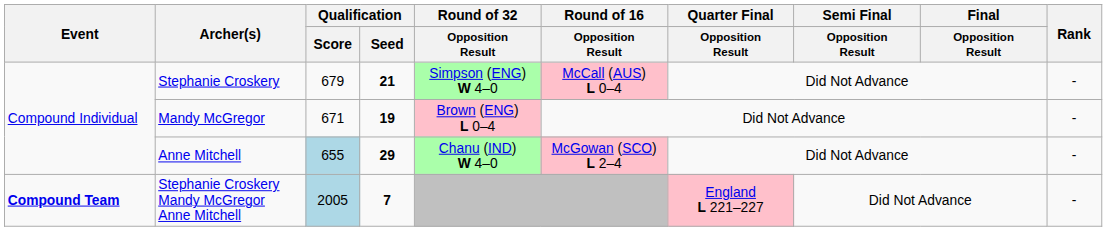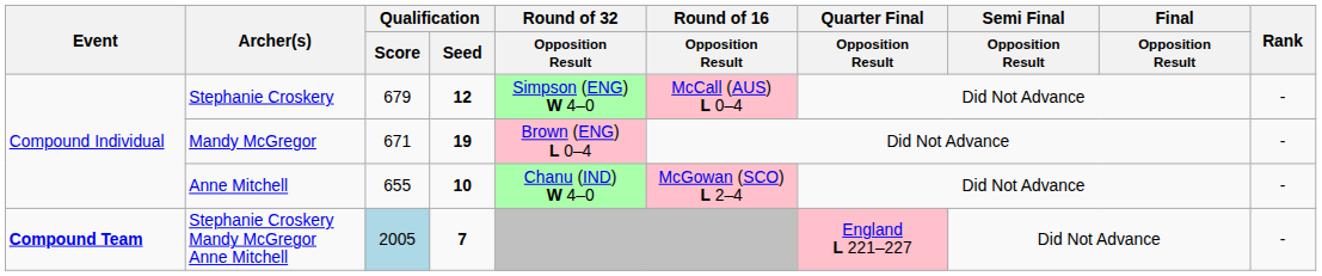Stephanie Croskery | Qualification / Seed: 21 -> 12
Anne Mitchell | Qualification / Score: lightblue background -> no background
Anne Mitchell | Qualification / Seed: 29 -> 10
